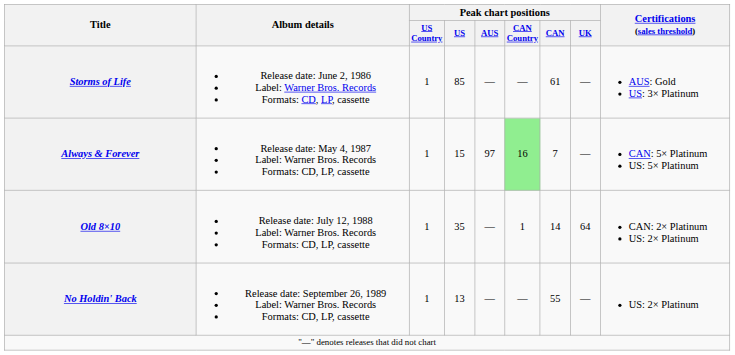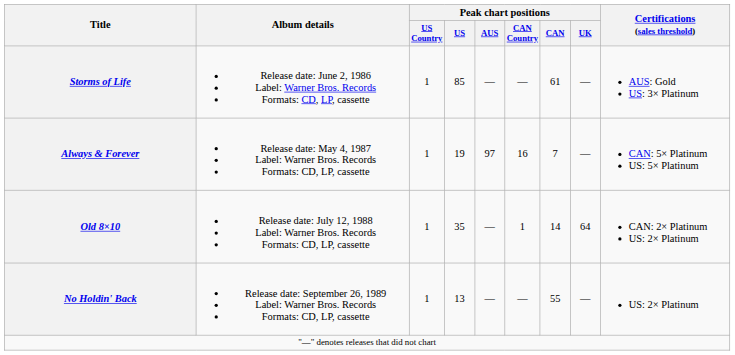Always & Forever | Peak chart positions / US: 15 -> 19
Always & Forever | Peak chart positions / CAN Country: lightgreen background -> no background
